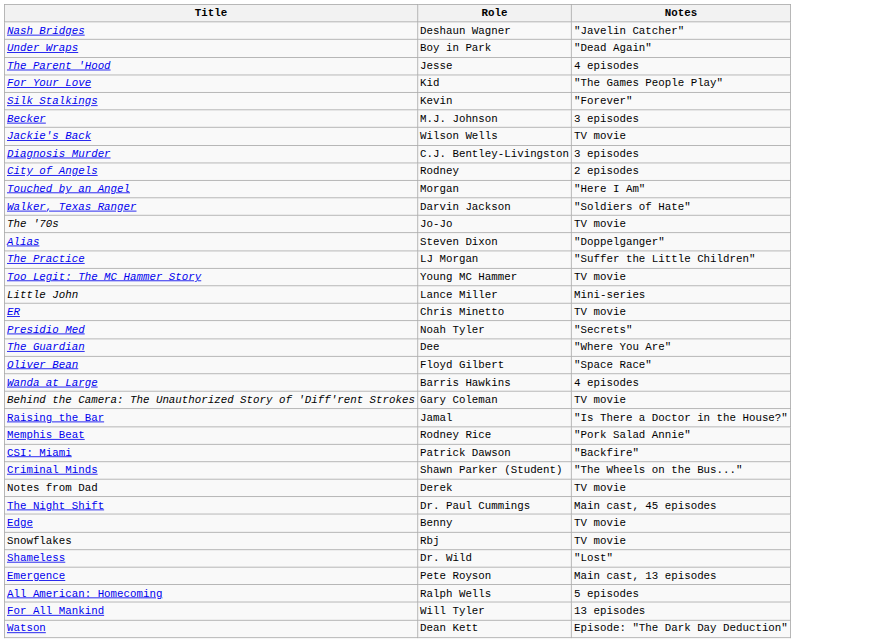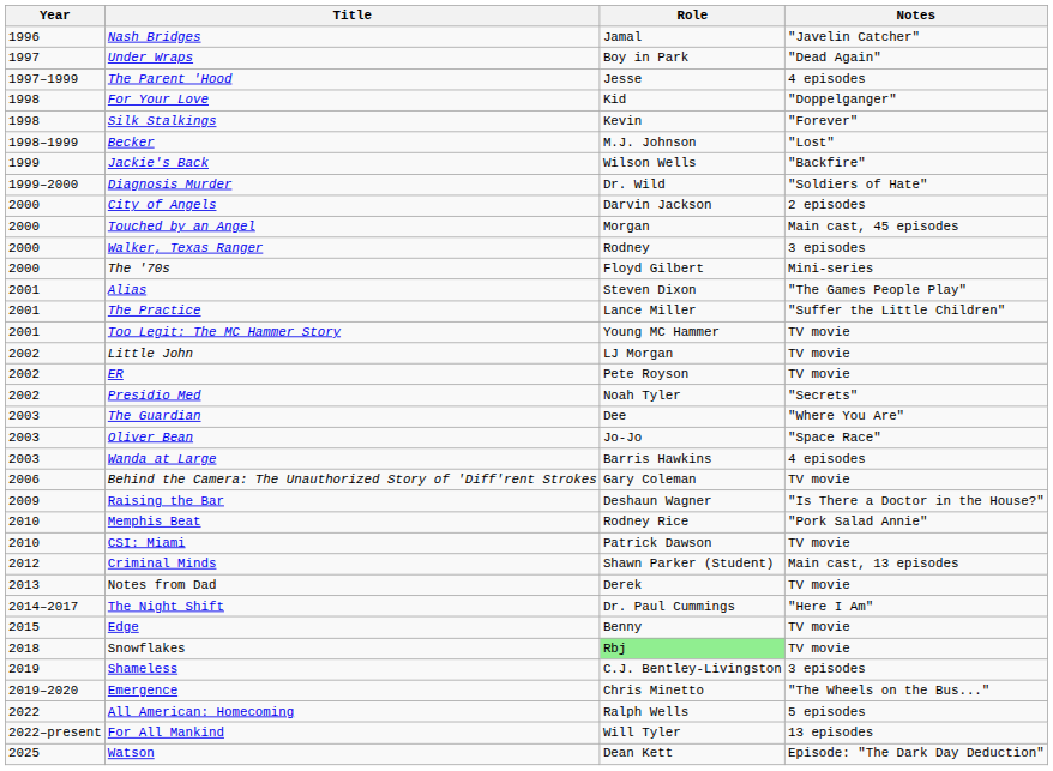+ column: Year | 1996 | 1997 | 1997–1999 | 1998 | 1998 | 1998–1999 | 1999 | 1999–2000 | 2000 | 2000 | 2000 | 2000 | 2001 | 2001 | 2001 | 2002 | 2002 | 2002 | 2003 | 2003 | 2003 | 2006 | 2009 | 2010 | 2010 | 2012 | 2013 | 2014–2017 | 2015 | 2018 | 2019 | 2019–2020 | 2022 | 2022–present | 2025
Nash Bridges | Role: Deshaun Wagner -> Jamal
For Your Love | Notes: "The Games People Play" -> "Doppelganger"
Becker | Notes: 3 episodes -> "Lost"
Jackie's Back | Notes: TV movie -> "Backfire"
Diagnosis Murder | Role: C.J. Bentley-Livingston -> Dr. Wild
Diagnosis Murder | Notes: 3 episodes -> "Soldiers of Hate"
City of Angels | Role: Rodney -> Darvin Jackson
Touched by an Angel | Notes: "Here I Am" -> Main cast, 45 episodes
Walker, Texas Ranger | Role: Darvin Jackson -> Rodney
Walker, Texas Ranger | Notes: "Soldiers of Hate" -> 3 episodes
The '70s | Role: Jo-Jo -> Floyd Gilbert
The '70s | Notes: TV movie -> Mini-series
Alias | Notes: "Doppelganger" -> "The Games People Play"
The Practice | Role: LJ Morgan -> Lance Miller
Little John | Role: Lance Miller -> LJ Morgan
Little John | Notes: Mini-series -> TV movie
ER | Role: Chris Minetto -> Pete Royson
Oliver Bean | Role: Floyd Gilbert -> Jo-Jo
Raising the Bar | Role: Jamal -> Deshaun Wagner
CSI: Miami | Notes: "Backfire" -> TV movie
Criminal Minds | Notes: "The Wheels on the Bus..." -> Main cast, 13 episodes
The Night Shift | Notes: Main cast, 45 episodes -> "Here I Am"
Snowflakes | Role: no background -> lightgreen background
Shameless | Role: Dr. Wild -> C.J. Bentley-Livingston
Shameless | Notes: "Lost" -> 3 episodes
Emergence | Role: Pete Royson -> Chris Minetto
Emergence | Notes: Main cast, 13 episodes -> "The Wheels on the Bus..."
